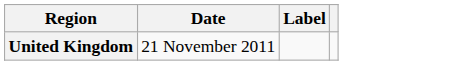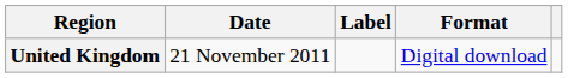+ column: Format | Digital download
